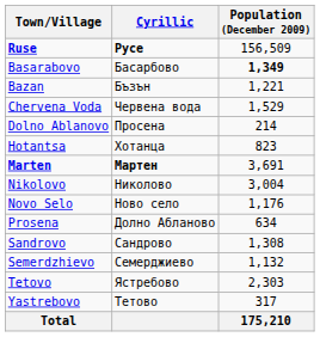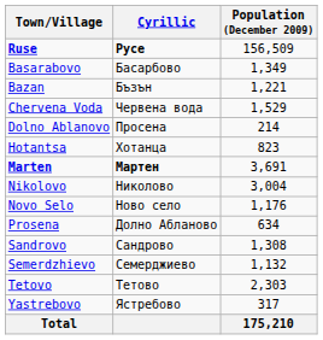Basarabovo | Population (December 2009): bold -> normal
Tetovo | Cyrillic: Ястребово -> Тетово
Yastrebovo | Cyrillic: Тетово -> Ястребово
